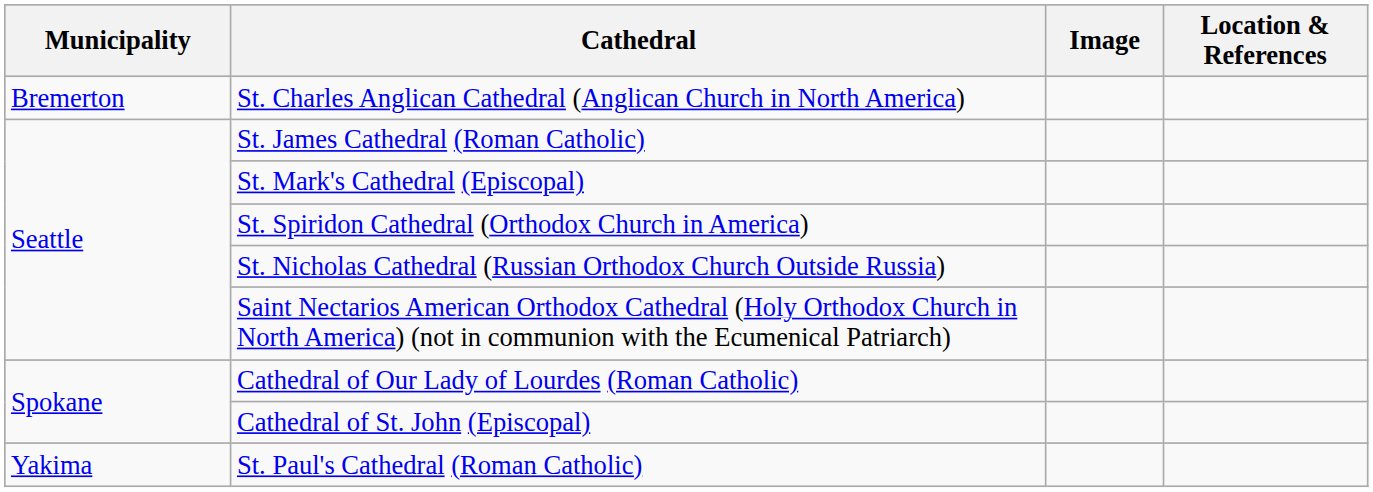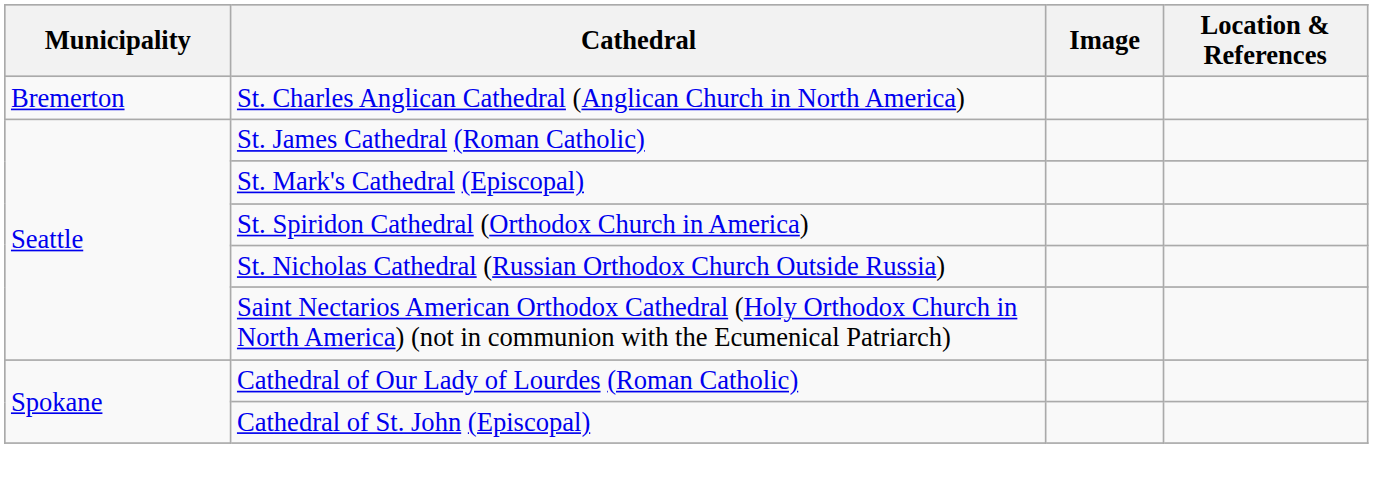- row: Yakima | St. Paul's Cathedral (Roman Catholic)
